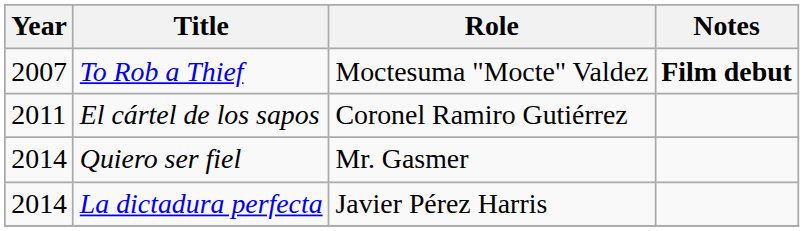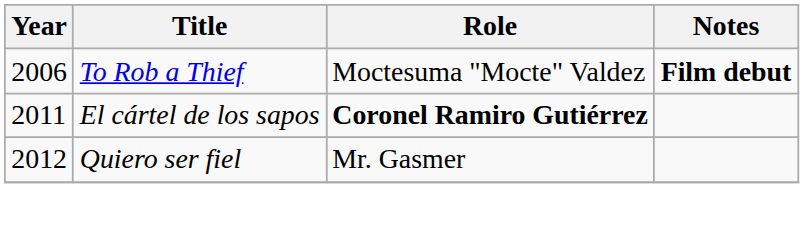To Rob a Thief | Year: 2007 -> 2006
El cártel de los sapos | Role: normal -> bold
Quiero ser fiel | Year: 2014 -> 2012
- row: 2014 | La dictadura perfecta | Javier Pérez Harris
